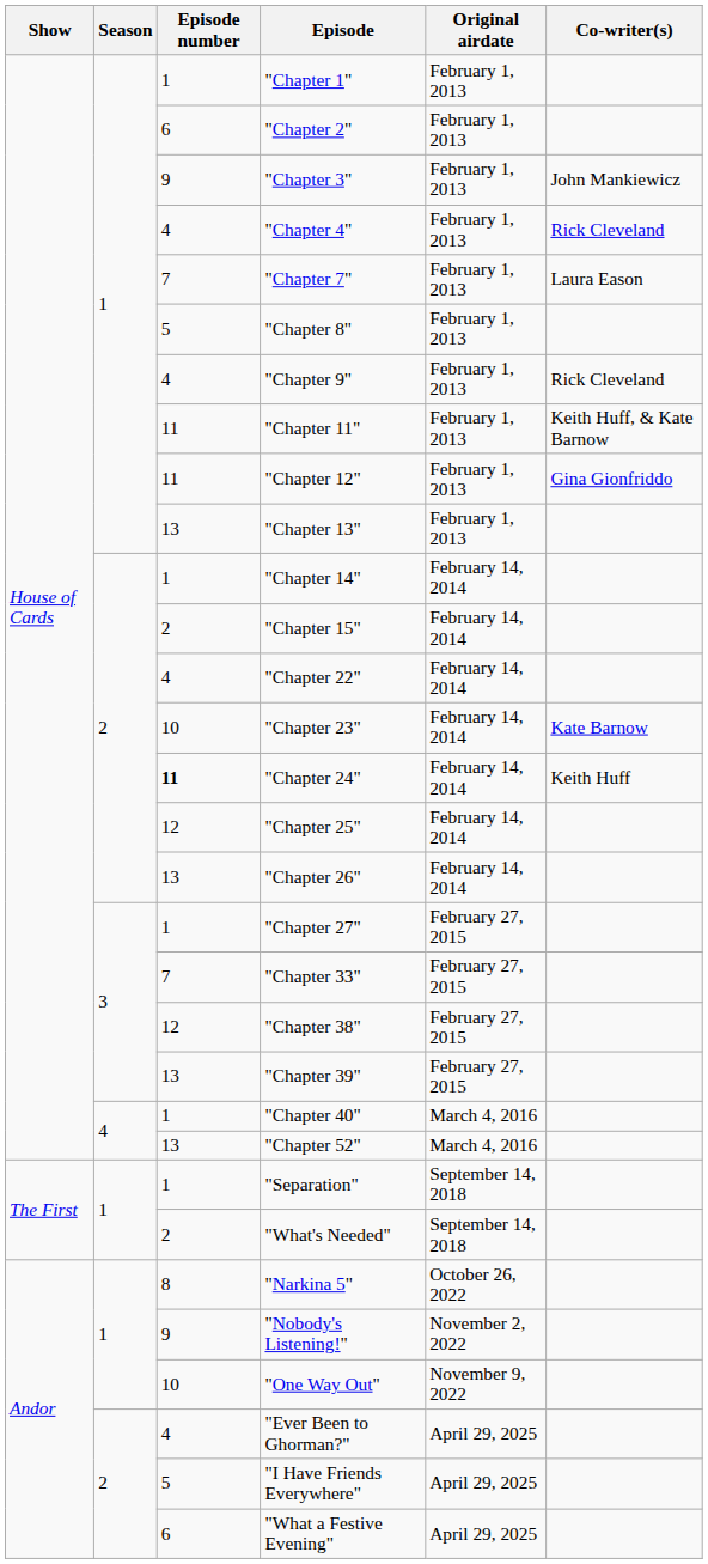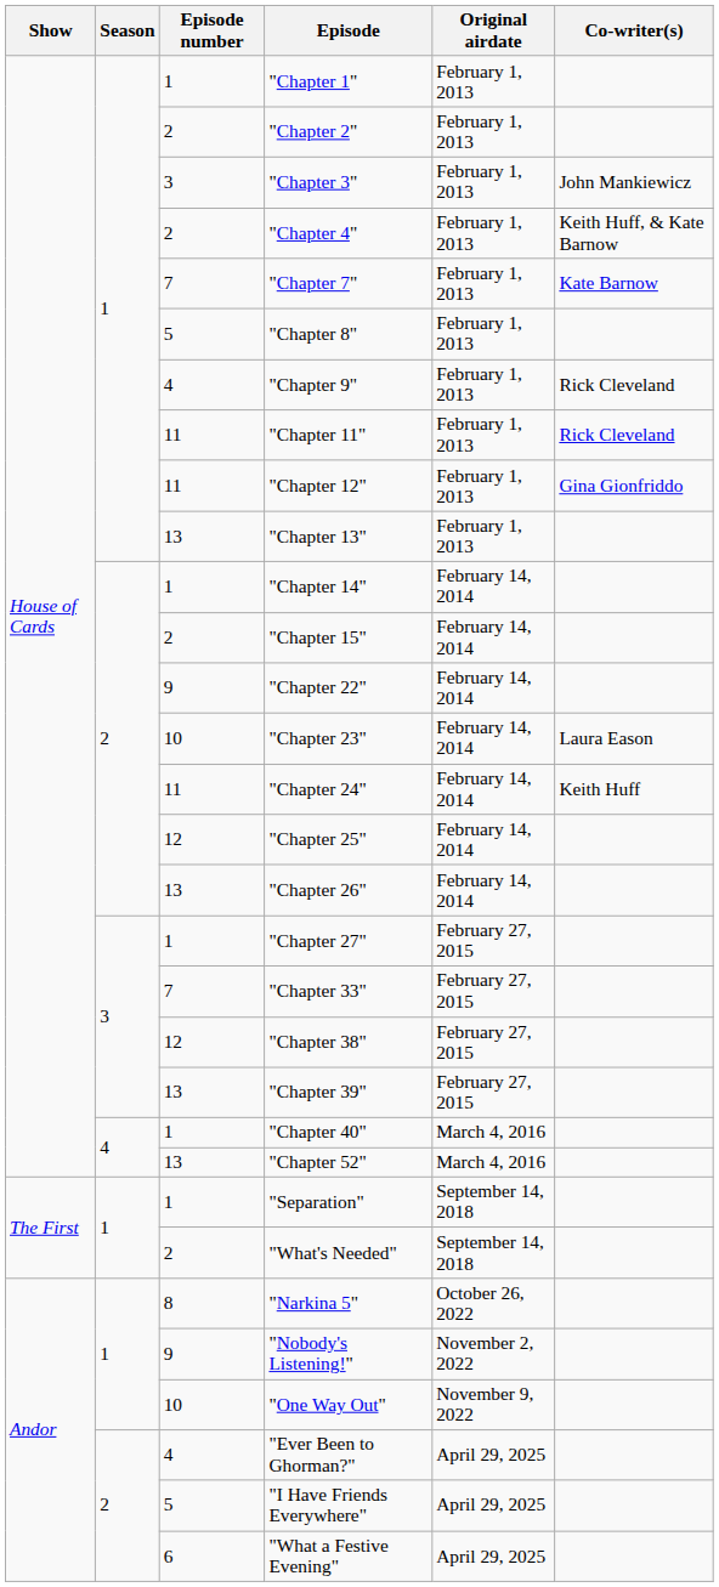"Chapter 2" | Episode number: 6 -> 2
"Chapter 3" | Episode number: 9 -> 3
"Chapter 4" | Episode number: 4 -> 2
"Chapter 4" | Co-writer(s): Rick Cleveland -> Keith Huff, & Kate Barnow
"Chapter 7" | Co-writer(s): Laura Eason -> Kate Barnow
"Chapter 11" | Co-writer(s): Keith Huff, & Kate Barnow -> Rick Cleveland
"Chapter 22" | Episode number: 4 -> 9
"Chapter 23" | Co-writer(s): Kate Barnow -> Laura Eason
"Chapter 24" | Episode number: bold -> normal
